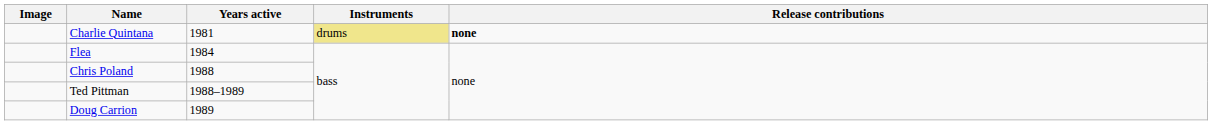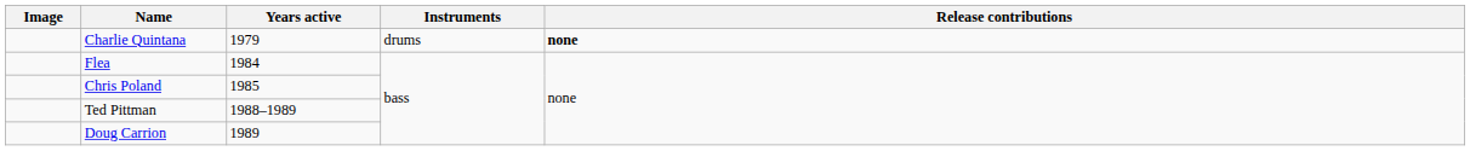Charlie Quintana | Years active: 1981 -> 1979
Charlie Quintana | Instruments: khaki background -> no background
Chris Poland | Years active: 1988 -> 1985
